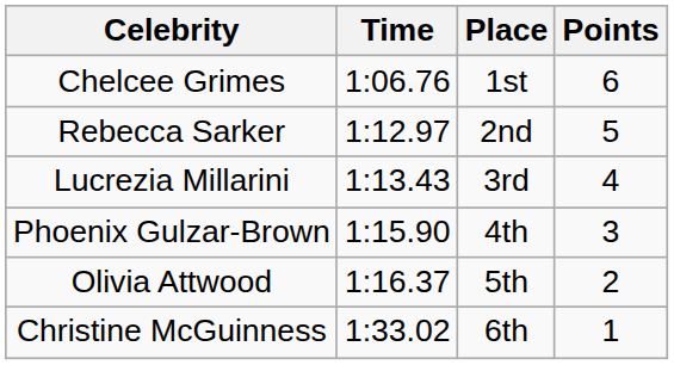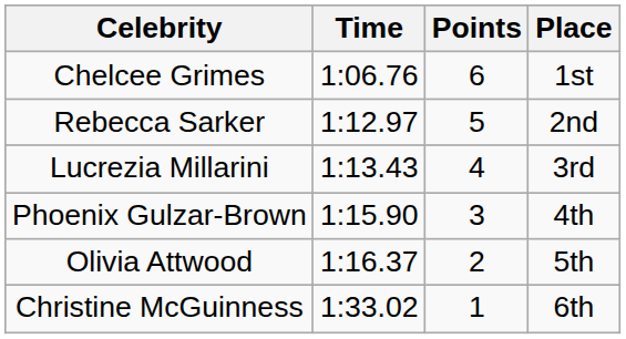columns swapped: Place <-> Points
